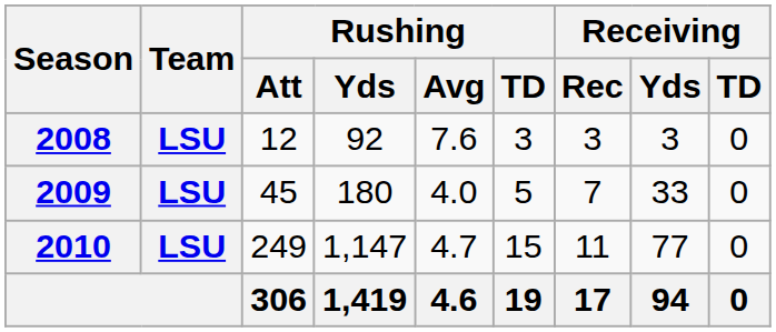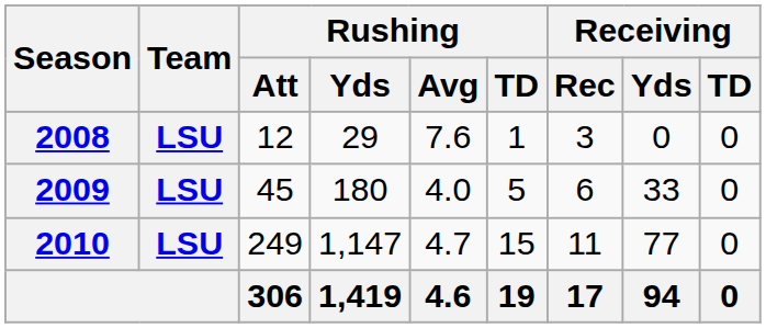2008 | Rushing / Yds: 92 -> 29
2008 | Rushing / TD: 3 -> 1
2008 | Receiving / Yds: 3 -> 0
2009 | Receiving / Rec: 7 -> 6
